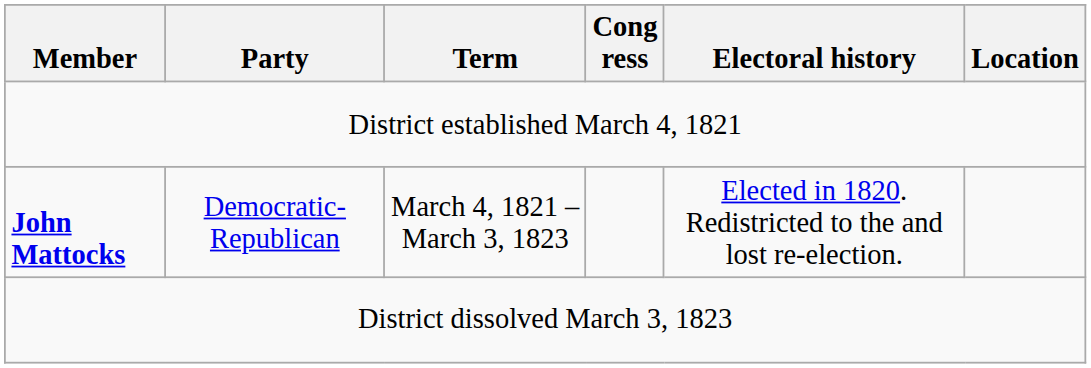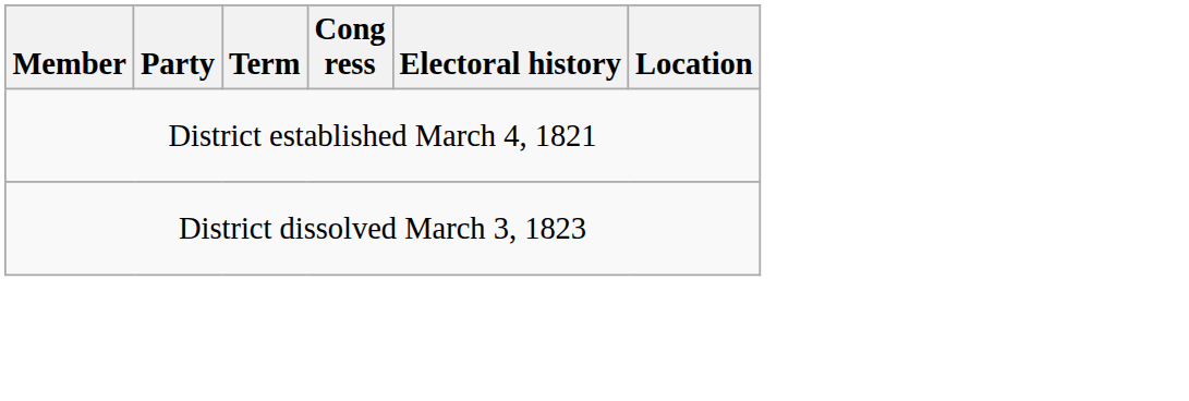- row: John Mattocks | Democratic-Republican | March 4, 1821 – March 3, 1823 | Elected in 1820. Redistricted to the and lost re-election.
